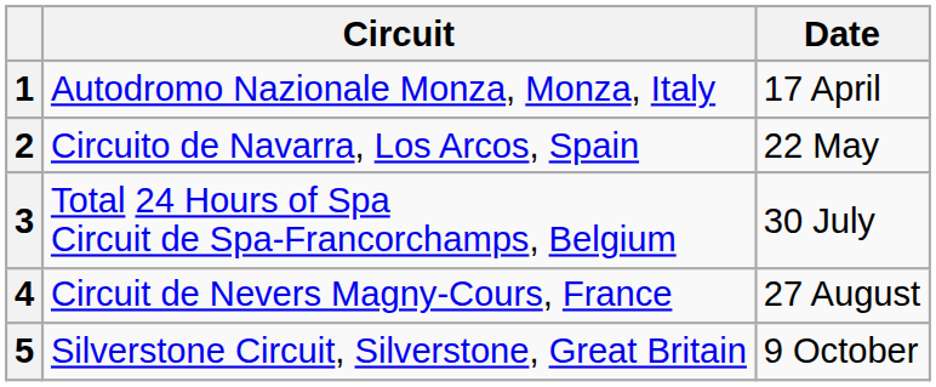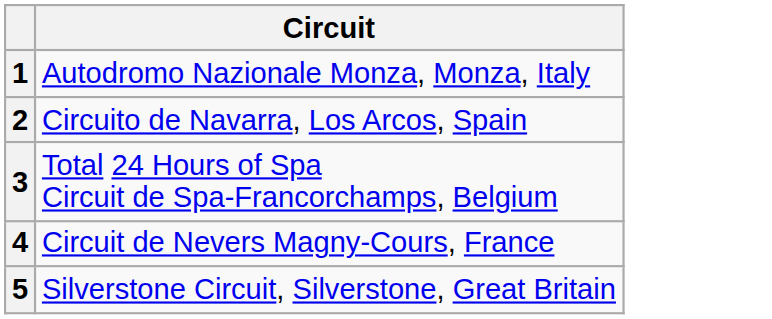- column: Date | 17 April | 22 May | 30 July | 27 August | 9 October
